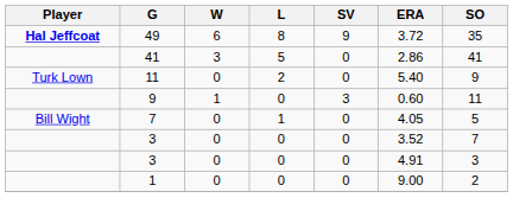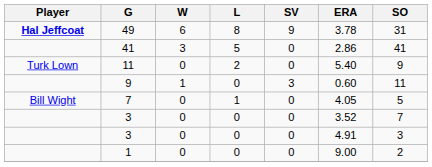49 | ERA: 3.72 -> 3.78
49 | SO: 35 -> 31
